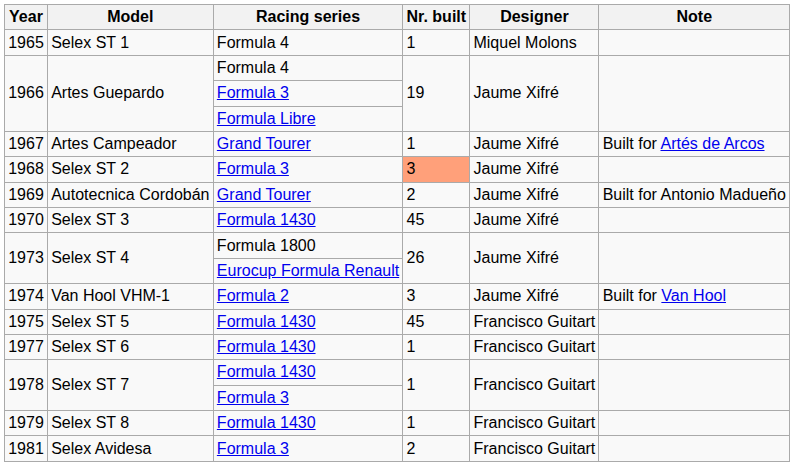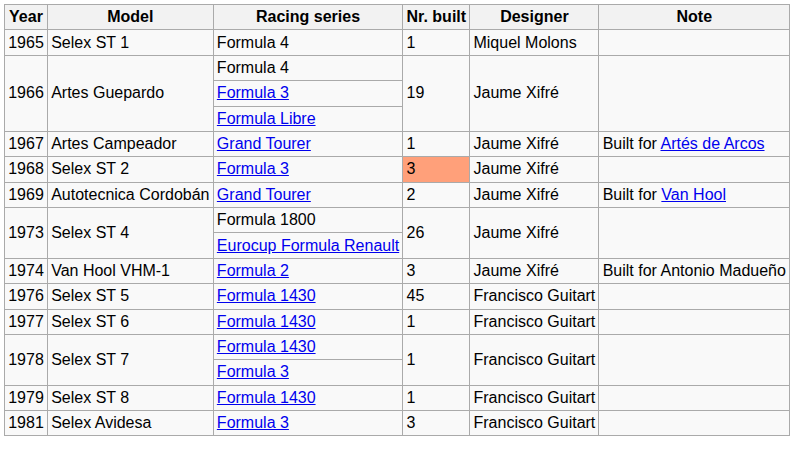Autotecnica Cordobán | Note: Built for Antonio Madueño -> Built for Van Hool
- row: 1970 | Selex ST 3 | Formula 1430 | 45 | Jaume Xifré
Van Hool VHM-1 | Note: Built for Van Hool -> Built for Antonio Madueño
Selex ST 5 | Year: 1975 -> 1976
Selex Avidesa | Nr. built: 2 -> 3
